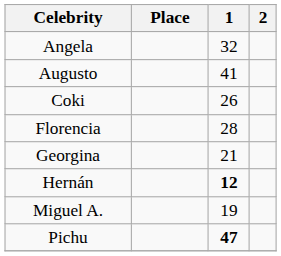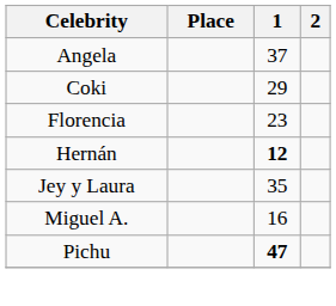Angela | 1: 32 -> 37
- row: Augusto | 41
Coki | 1: 26 -> 29
Florencia | 1: 28 -> 23
- row: Georgina | 21
+ row: Jey y Laura | 35
Miguel A. | 1: 19 -> 16
